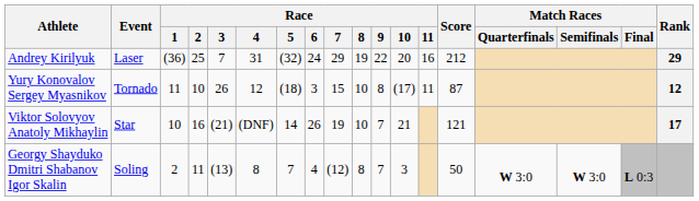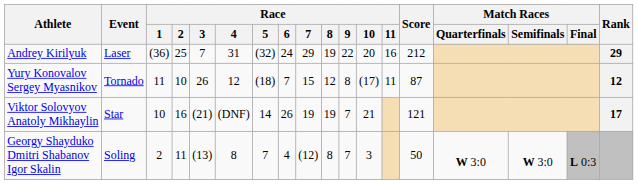Yury Konovalov Sergey Myasnikov | Race / 6: 3 -> 7
Yury Konovalov Sergey Myasnikov | Race / 8: 10 -> 12
Viktor Solovyov Anatoly Mikhaylin | Race / 8: 10 -> 19
